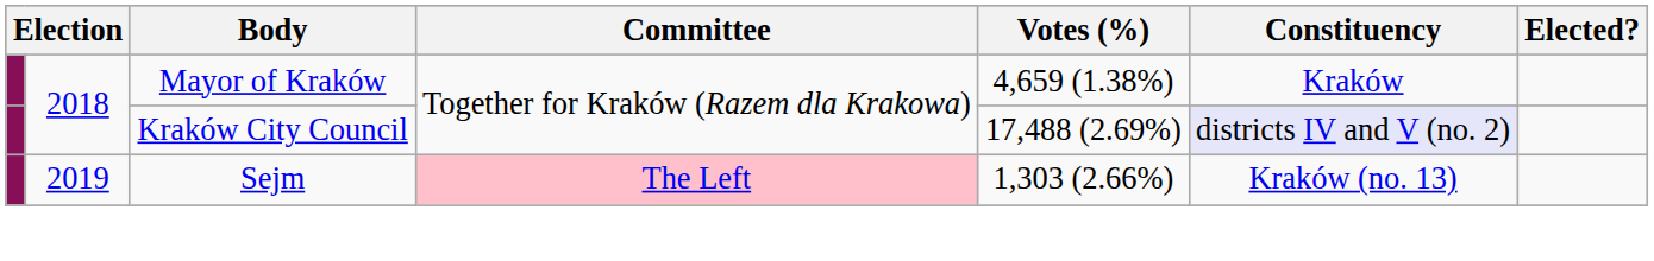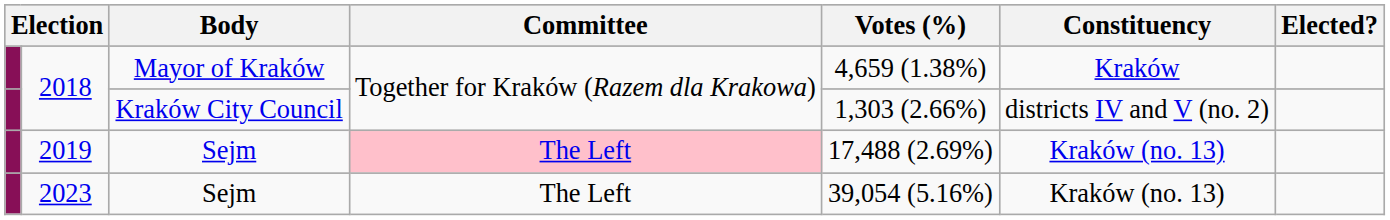2018 / Kraków City Council | Votes (%): 17,488 (2.69%) -> 1,303 (2.66%)
2018 / Kraków City Council | Constituency: lavender background -> no background
2019 | Votes (%): 1,303 (2.66%) -> 17,488 (2.69%)
+ row: 2023 | Sejm | The Left | 39,054 (5.16%) | Kraków (no. 13)
